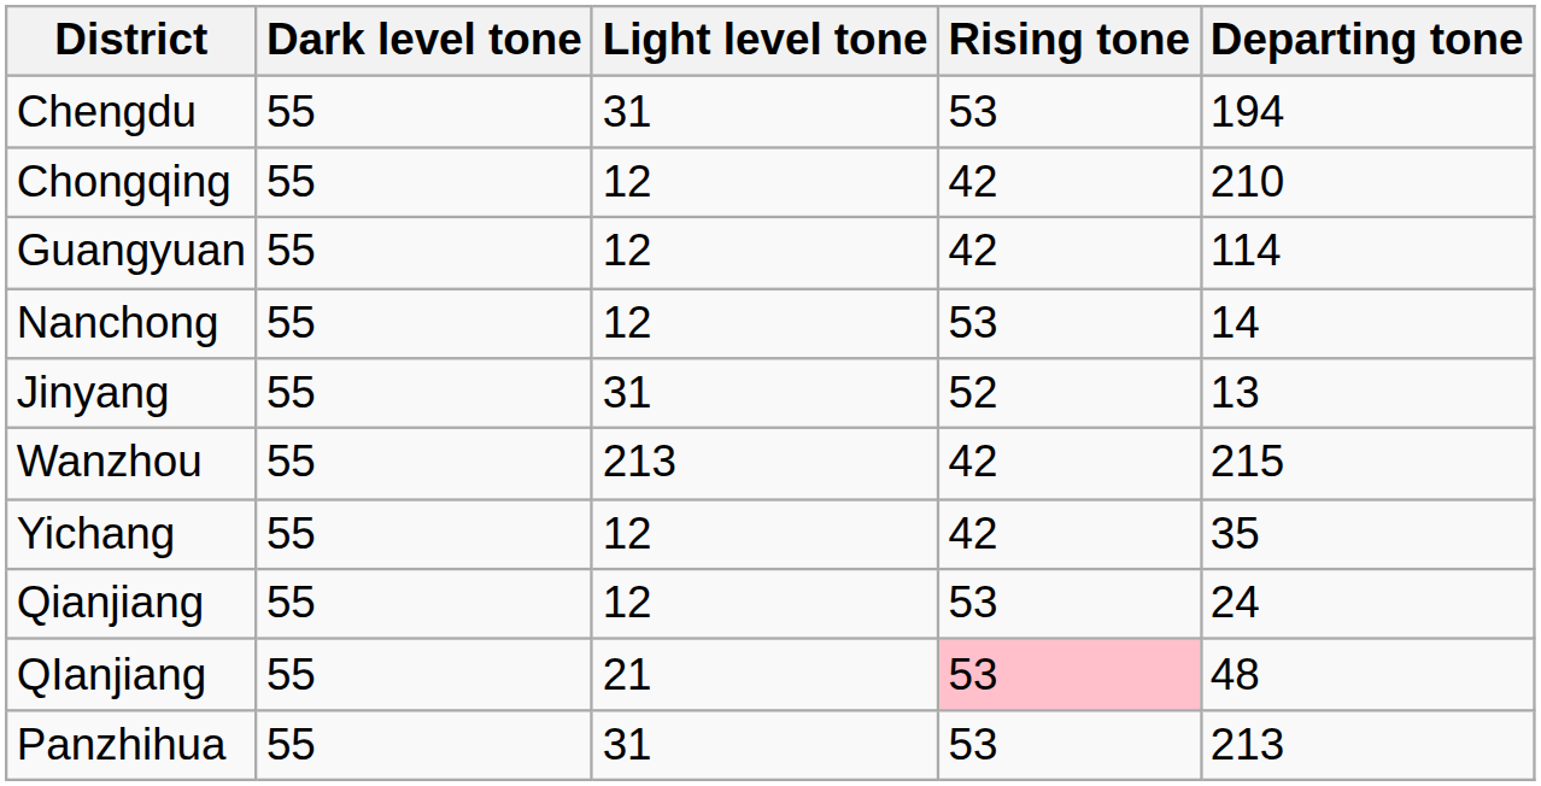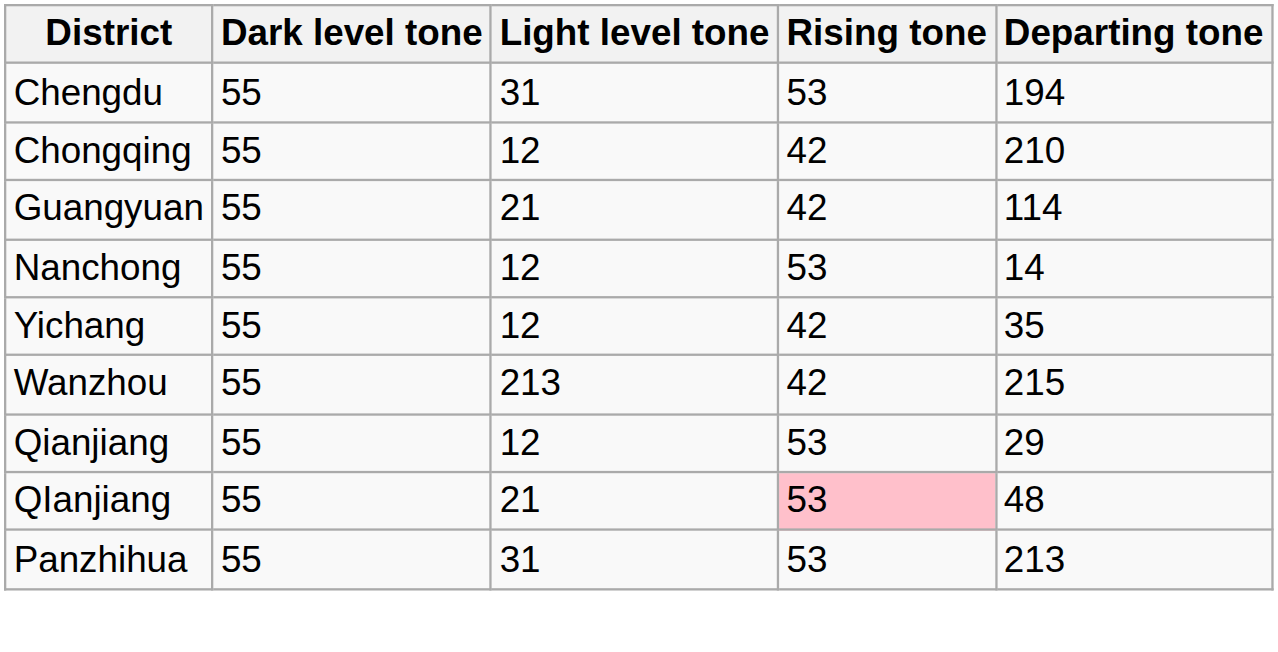Guangyuan | Light level tone: 12 -> 21
- row: Jinyang | 55 | 31 | 52 | 13
rows swapped: Wanzhou <-> Yichang
Qianjiang | Departing tone: 24 -> 29
